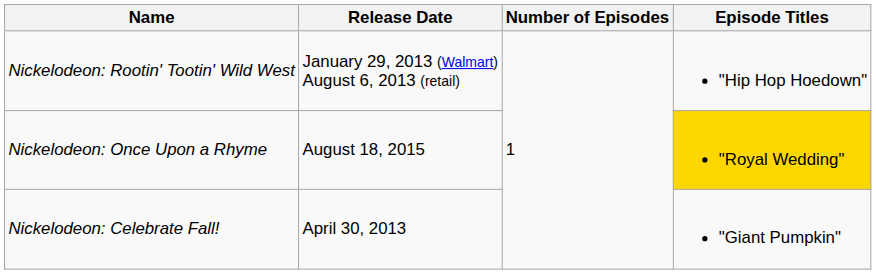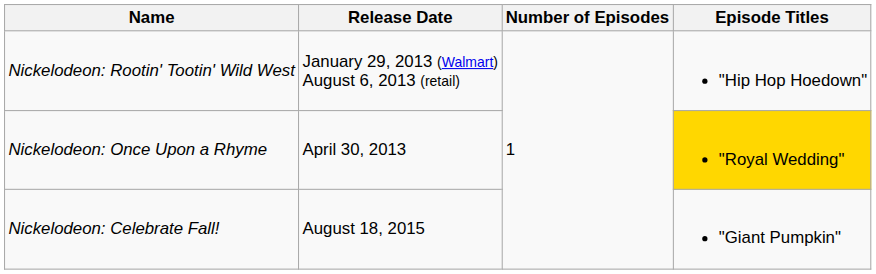Nickelodeon: Once Upon a Rhyme | Release Date: August 18, 2015 -> April 30, 2013
Nickelodeon: Celebrate Fall! | Release Date: April 30, 2013 -> August 18, 2015
